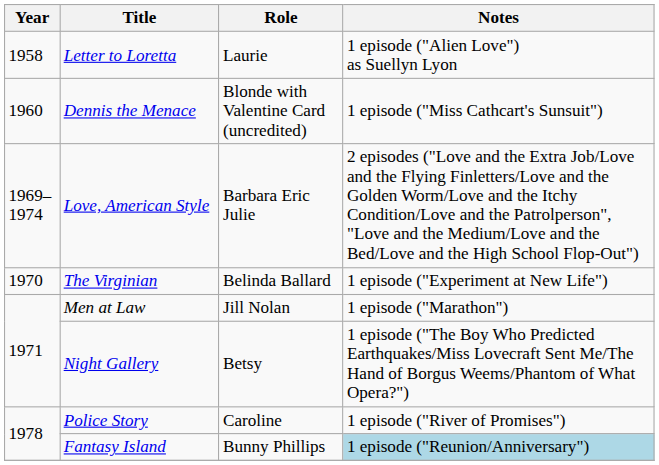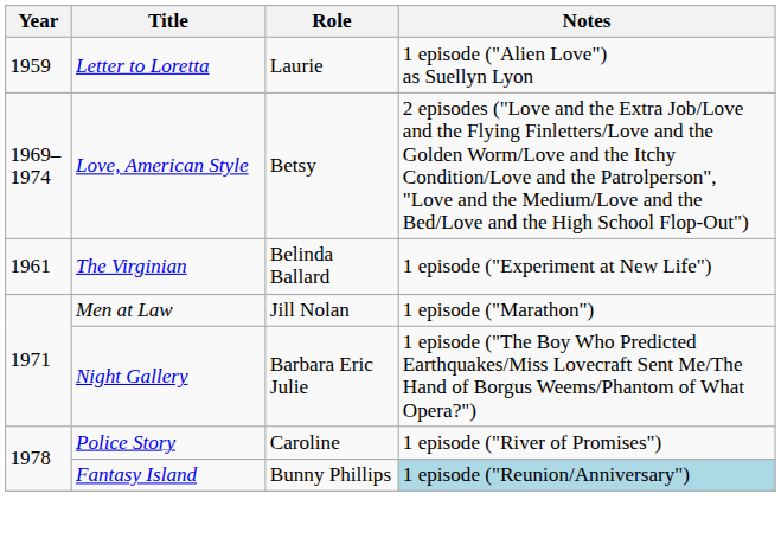Letter to Loretta | Year: 1958 -> 1959
- row: 1960 | Dennis the Menace | Blonde with Valentine Card (uncredited) | 1 episode ("Miss Cathcart's Sunsuit")
Love, American Style | Role: Barbara Eric Julie -> Betsy
The Virginian | Year: 1970 -> 1961
Night Gallery | Role: Betsy -> Barbara Eric Julie
